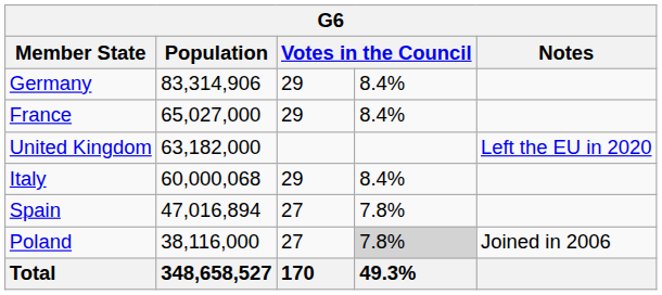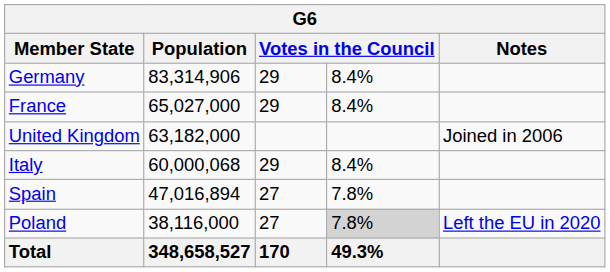United Kingdom | Notes: Left the EU in 2020 -> Joined in 2006
Poland | Notes: Joined in 2006 -> Left the EU in 2020
